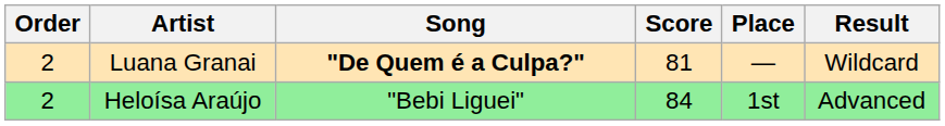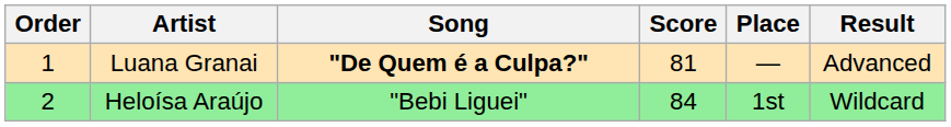Luana Granai | Order: 2 -> 1
Luana Granai | Result: Wildcard -> Advanced
Heloísa Araújo | Result: Advanced -> Wildcard
